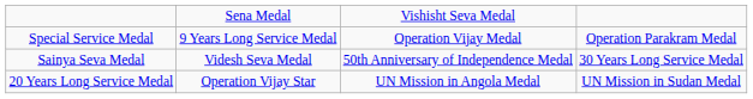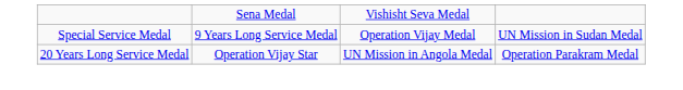Special Service Medal | column 4: Operation Parakram Medal -> UN Mission in Sudan Medal
- row: Sainya Seva Medal | Videsh Seva Medal | 50th Anniversary of Independence Medal | 30 Years Long Service Medal
20 Years Long Service Medal | column 4: UN Mission in Sudan Medal -> Operation Parakram Medal
